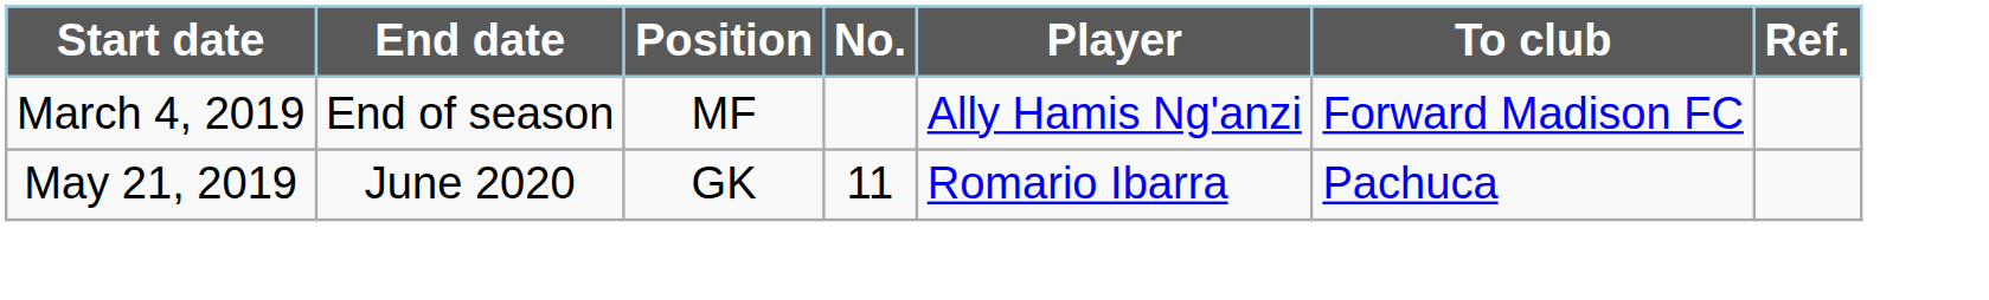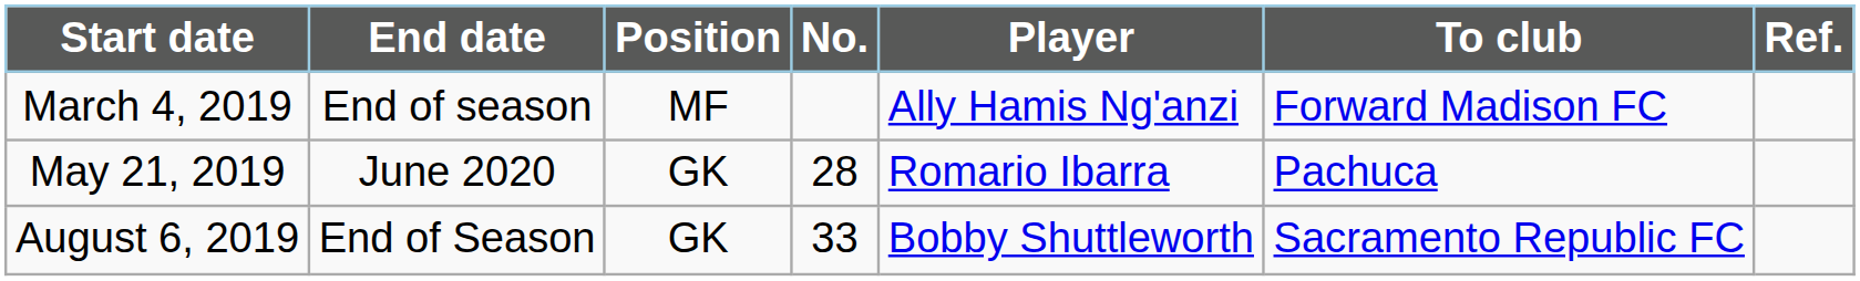May 21, 2019 | No.: 11 -> 28
+ row: August 6, 2019 | End of Season | GK | 33 | Bobby Shuttleworth | Sacramento Republic FC
